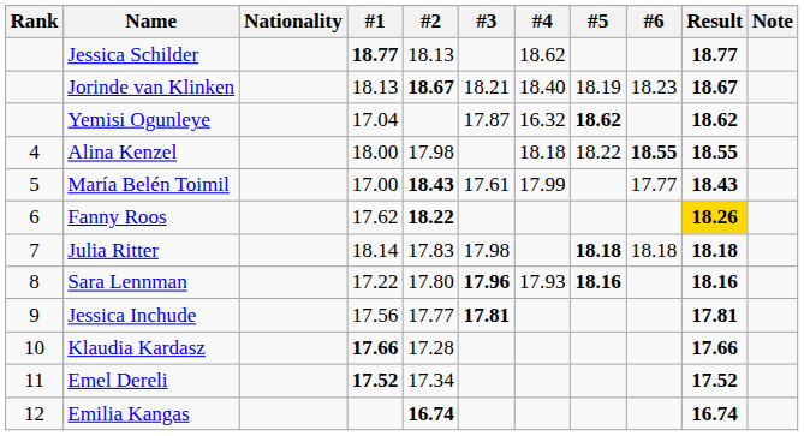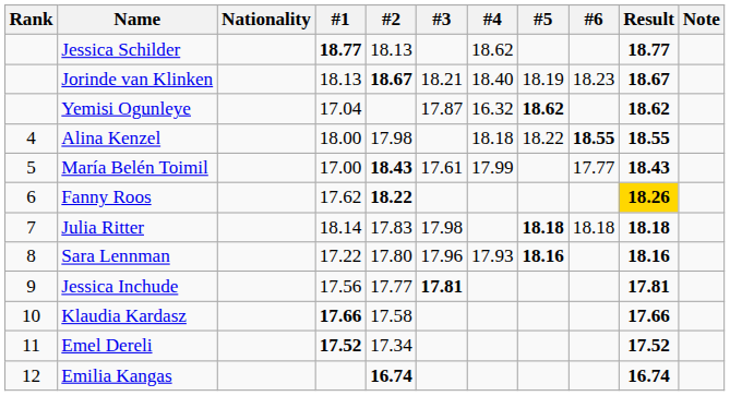Sara Lennman | #3: bold -> normal
Klaudia Kardasz | #2: 17.28 -> 17.58
